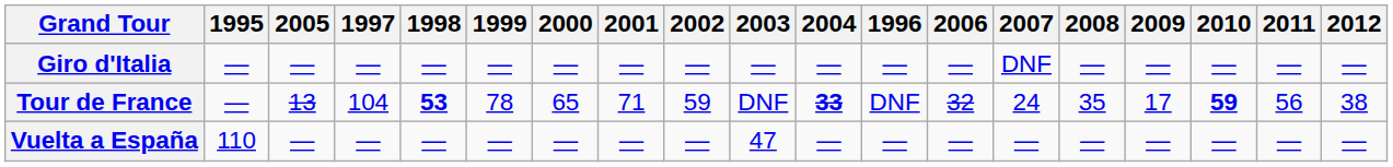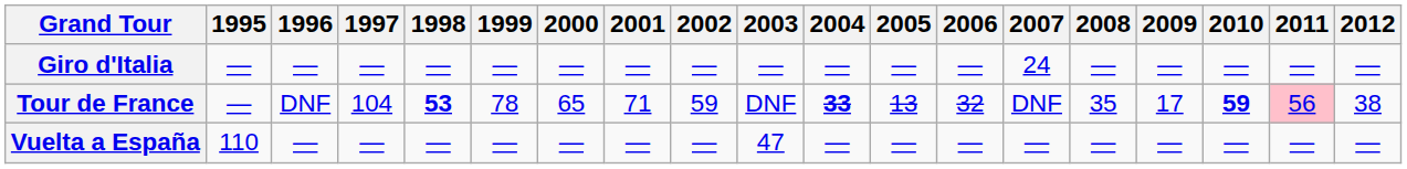columns swapped: 1996 <-> 2005
Giro d'Italia | 2007: DNF -> 24
Tour de France | 2007: 24 -> DNF
Tour de France | 2011: no background -> pink background
